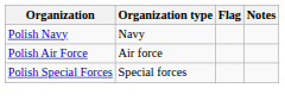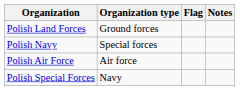+ row: Polish Land Forces | Ground forces
Polish Navy | Organization type: Navy -> Special forces
Polish Special Forces | Organization type: Special forces -> Navy
